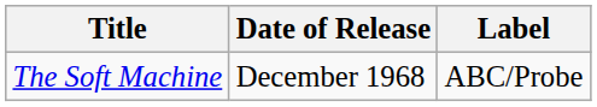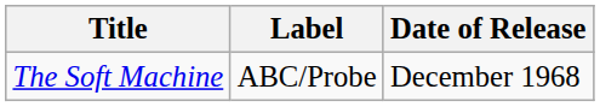columns swapped: Label <-> Date of Release
